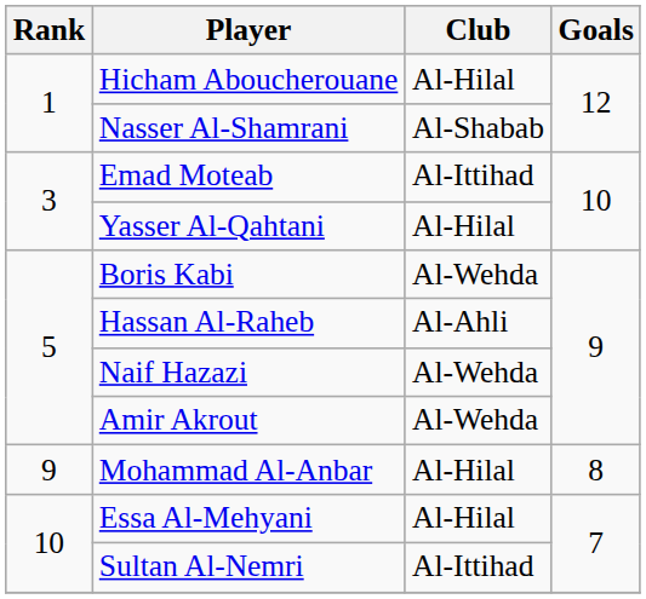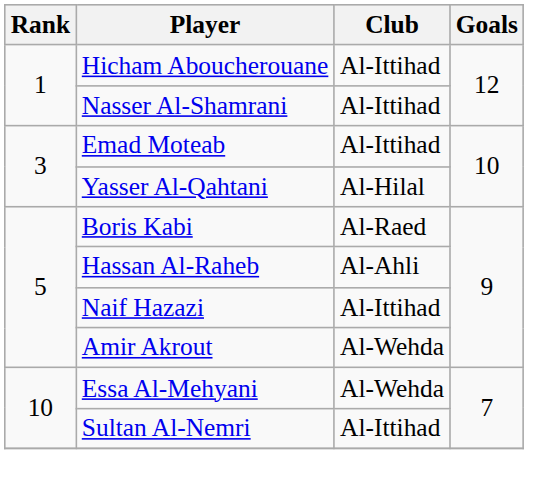Hicham Aboucherouane | Club: Al-Hilal -> Al-Ittihad
Nasser Al-Shamrani | Club: Al-Shabab -> Al-Ittihad
Boris Kabi | Club: Al-Wehda -> Al-Raed
Naif Hazazi | Club: Al-Wehda -> Al-Ittihad
- row: 9 | Mohammad Al-Anbar | Al-Hilal | 8
Essa Al-Mehyani | Club: Al-Hilal -> Al-Wehda
